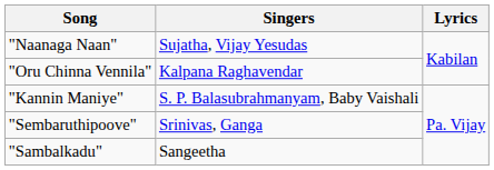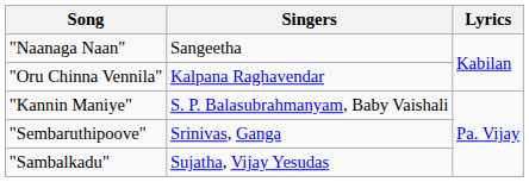"Naanaga Naan" | Singers: Sujatha, Vijay Yesudas -> Sangeetha
"Sambalkadu" | Singers: Sangeetha -> Sujatha, Vijay Yesudas
